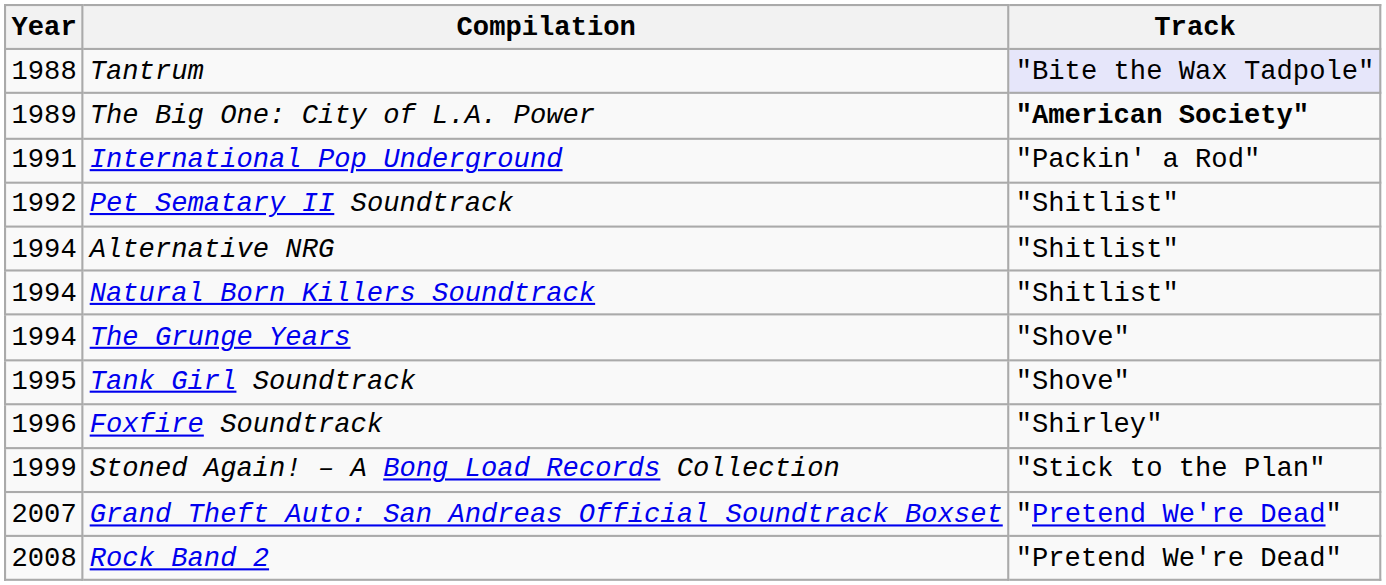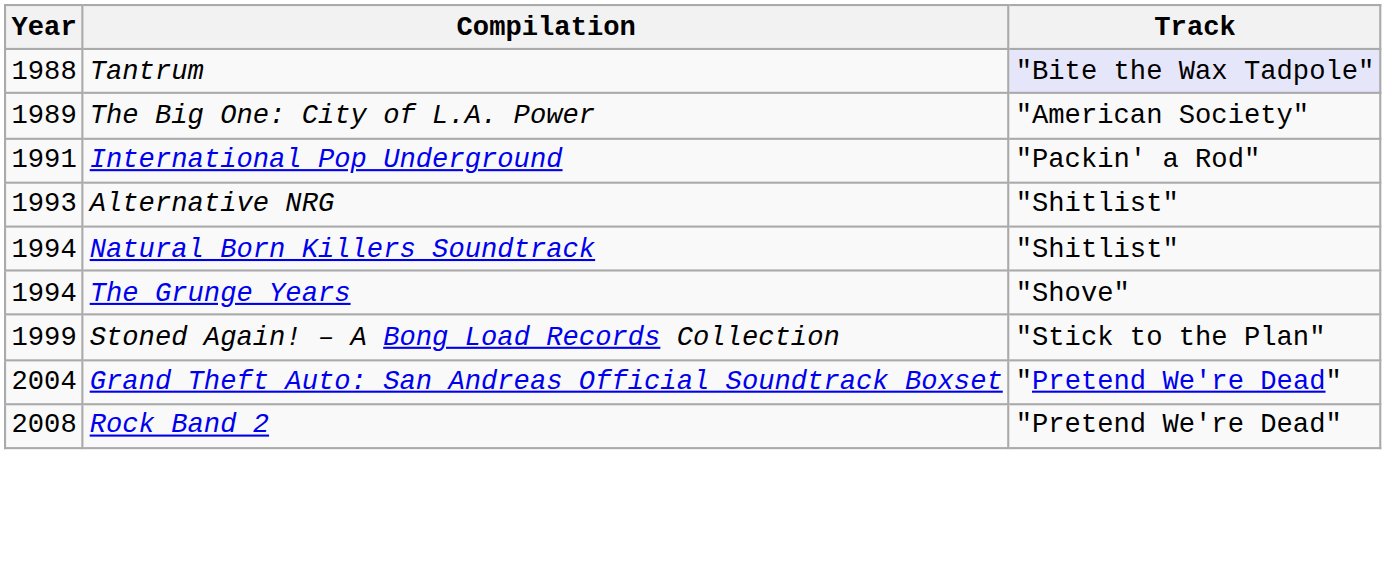The Big One: City of L.A. Power | Track: bold -> normal
- row: 1992 | Pet Sematary II Soundtrack | "Shitlist"
Alternative NRG | Year: 1994 -> 1993
- row: 1995 | Tank Girl Soundtrack | "Shove"
- row: 1996 | Foxfire Soundtrack | "Shirley"
Grand Theft Auto: San Andreas Official Soundtrack Boxset | Year: 2007 -> 2004
